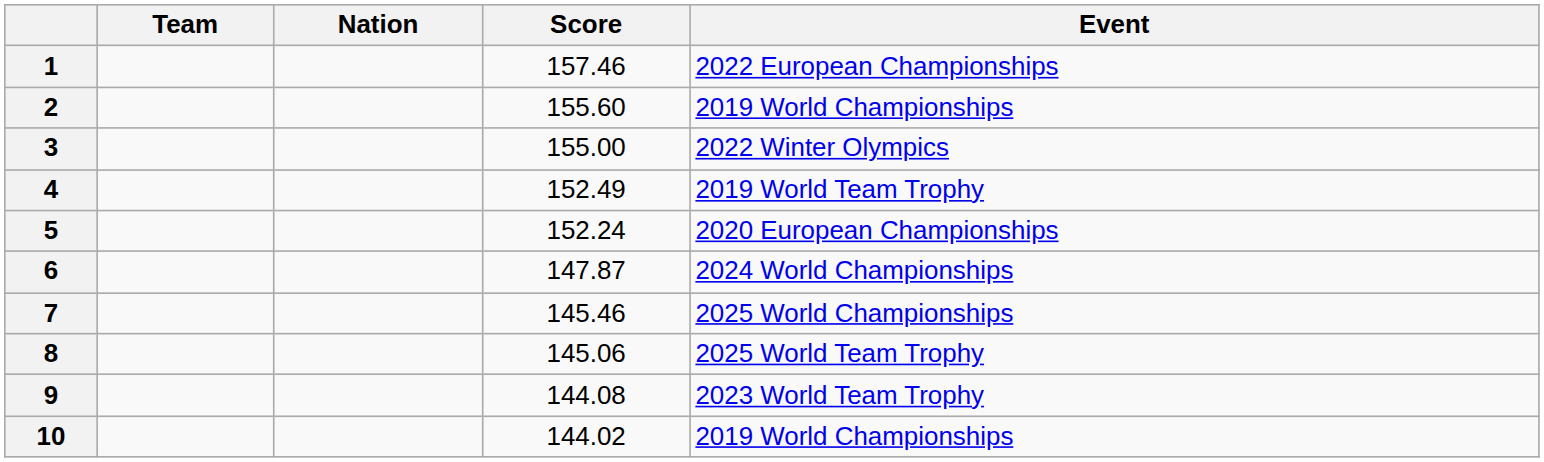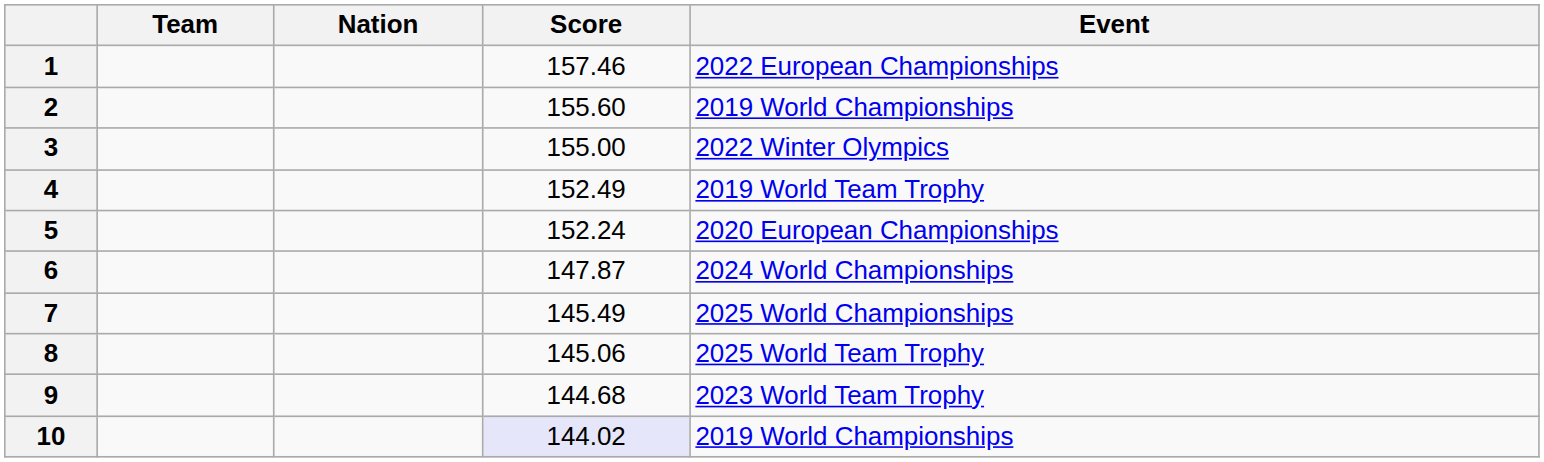7 | Score: 145.46 -> 145.49
9 | Score: 144.08 -> 144.68
10 | Score: no background -> lavender background
